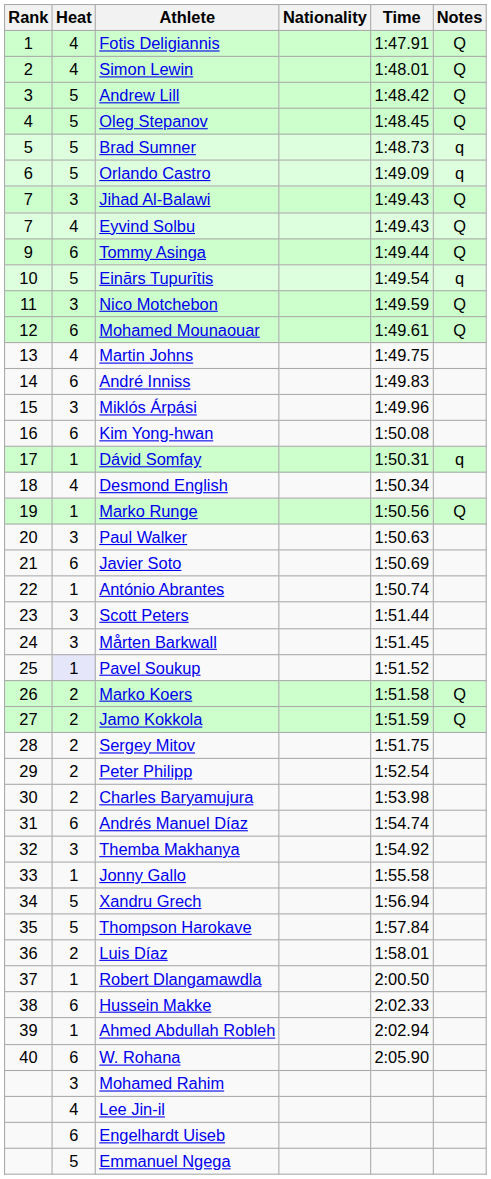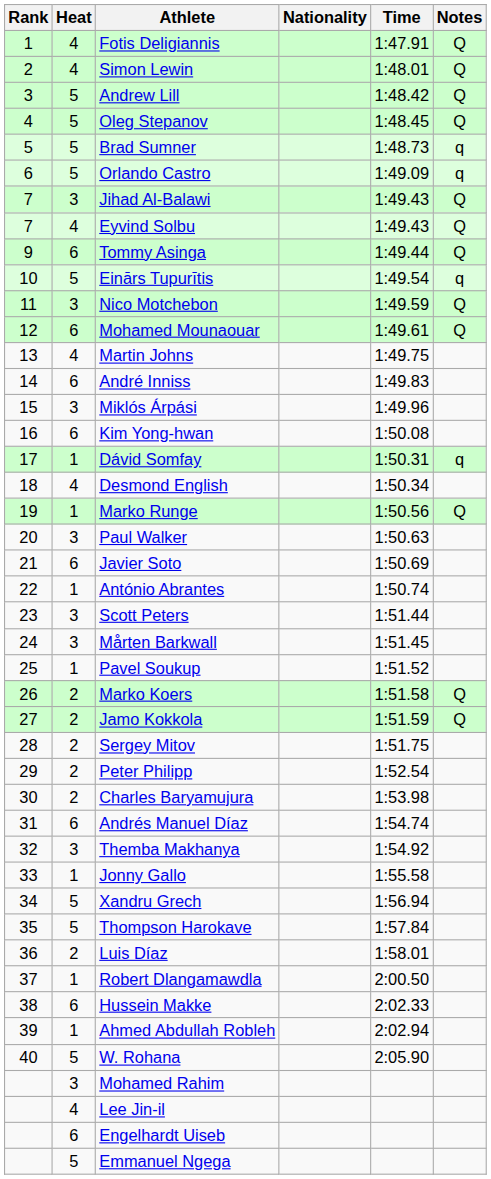Pavel Soukup | Heat: lavender background -> no background
W. Rohana | Heat: 6 -> 5
